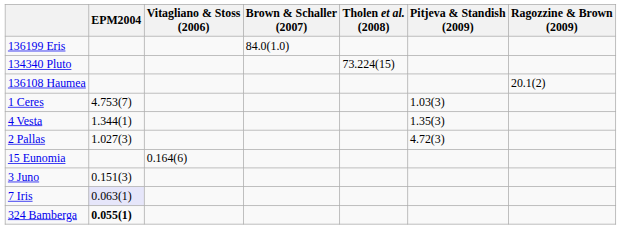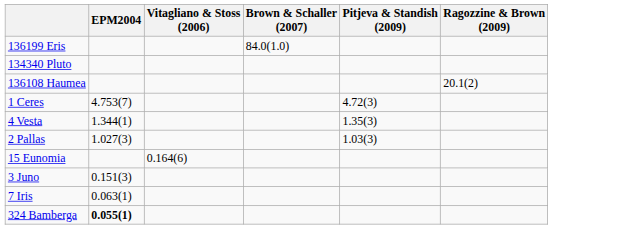- column: Tholen et al. (2008) | 73.224(15)
1 Ceres | Pitjeva & Standish (2009): 1.03(3) -> 4.72(3)
2 Pallas | Pitjeva & Standish (2009): 4.72(3) -> 1.03(3)
7 Iris | EPM2004: lavender background -> no background
